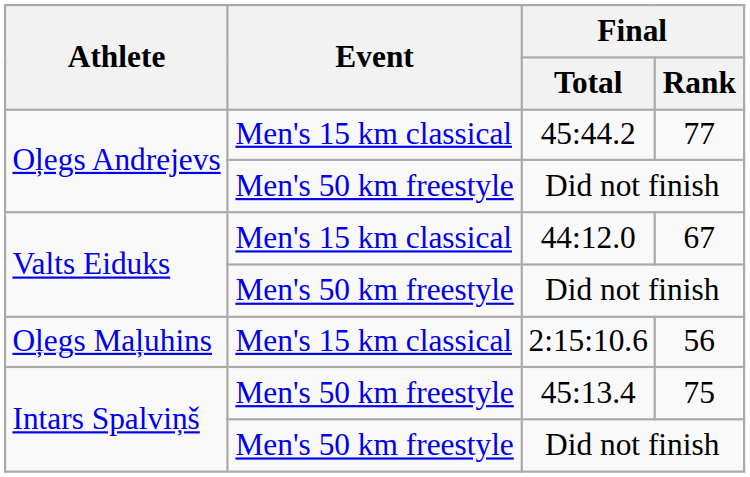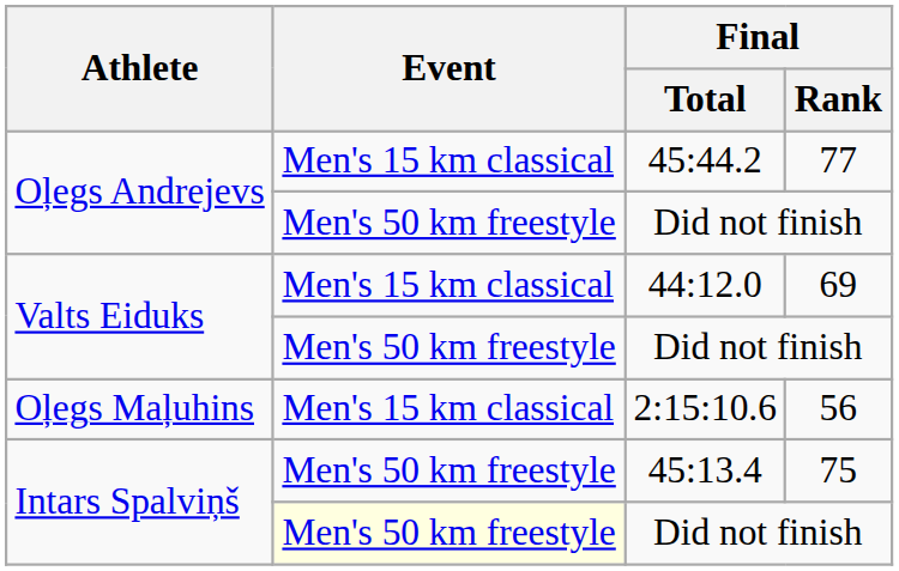44:12.0 | Final / Rank: 67 -> 69
Intars Spalviņš / Did not finish | Event: no background -> lightyellow background
